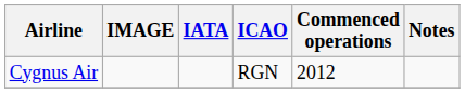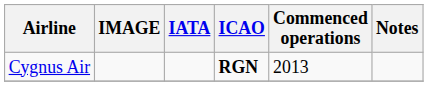Cygnus Air | ICAO: normal -> bold
Cygnus Air | Commenced operations: 2012 -> 2013
